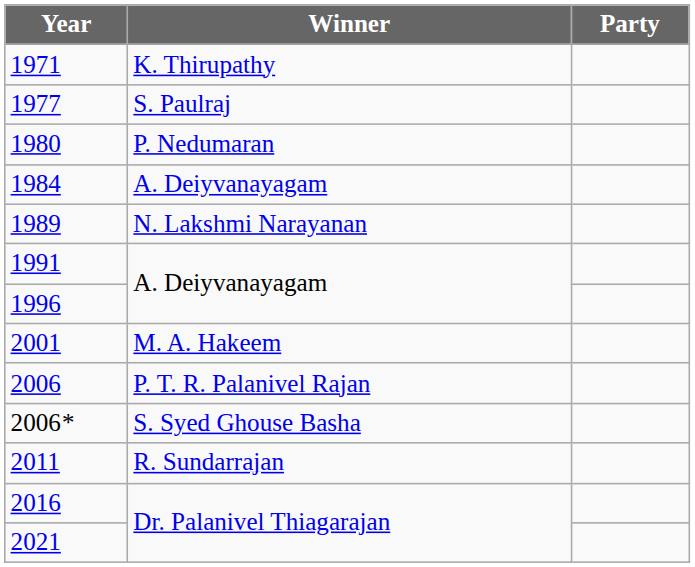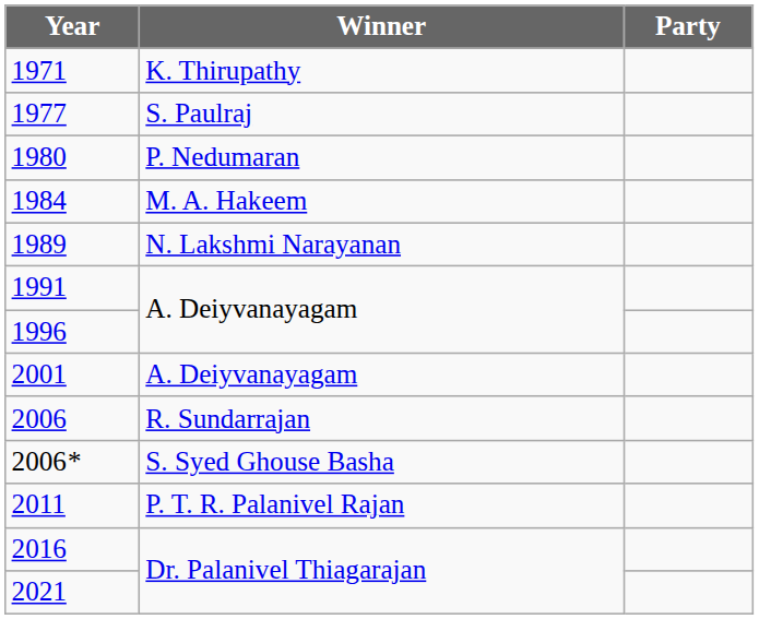1984 | Winner: A. Deiyvanayagam -> M. A. Hakeem
2001 | Winner: M. A. Hakeem -> A. Deiyvanayagam
2006 | Winner: P. T. R. Palanivel Rajan -> R. Sundarrajan
2011 | Winner: R. Sundarrajan -> P. T. R. Palanivel Rajan
